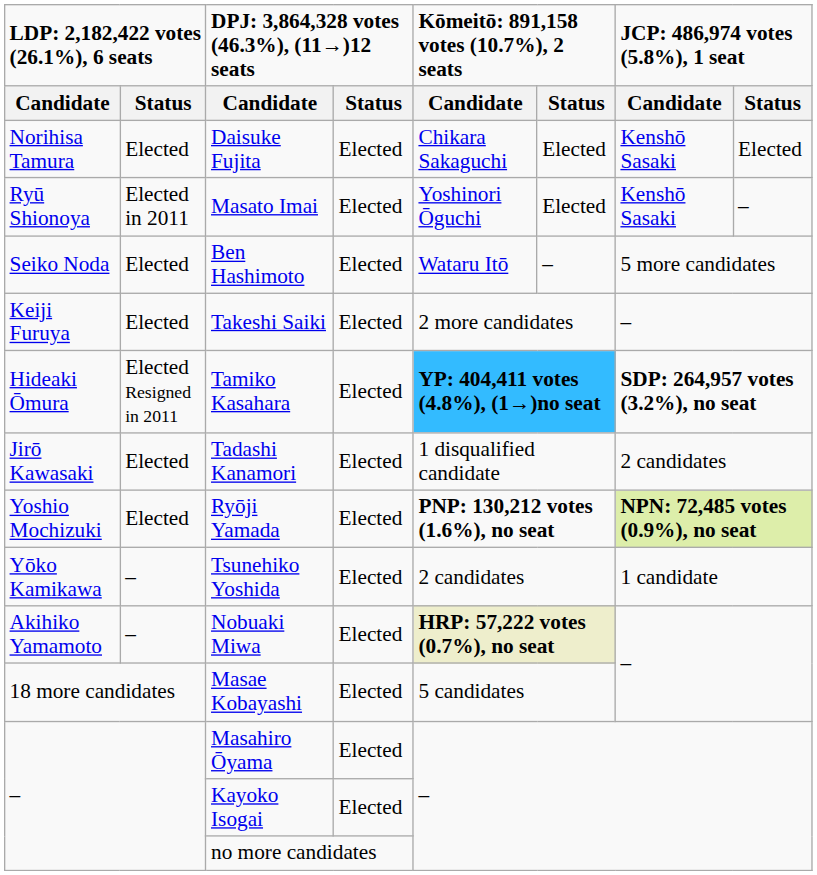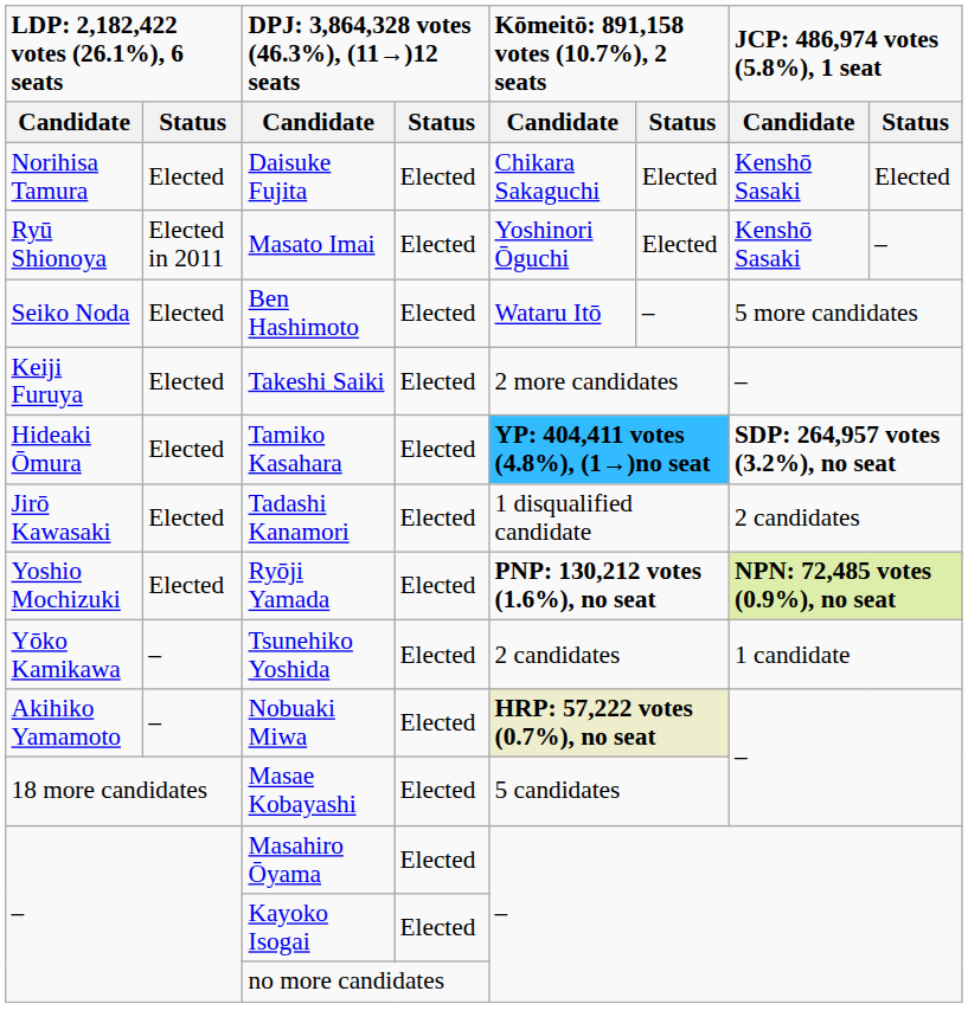Tamiko Kasahara | column 2: Elected Resigned in 2011 -> Elected
